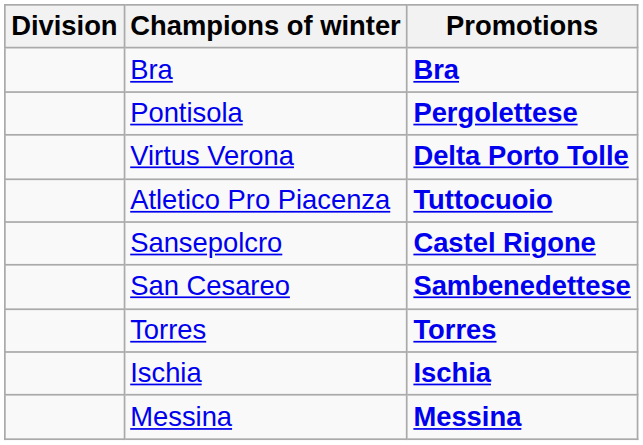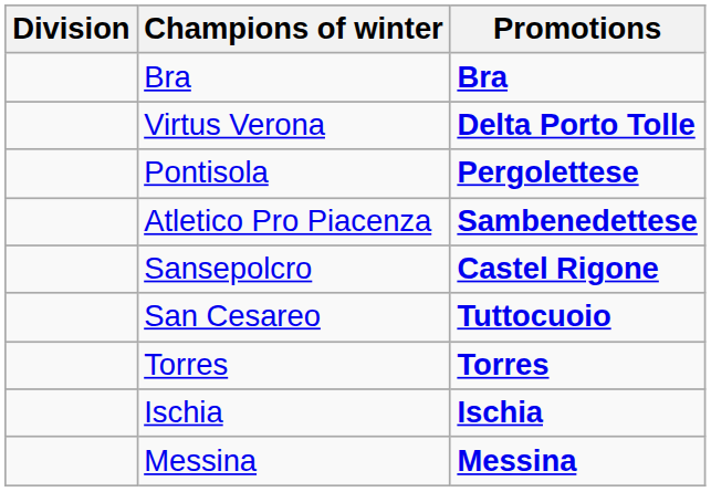rows swapped: Pontisola <-> Virtus Verona
Atletico Pro Piacenza | Promotions: Tuttocuoio -> Sambenedettese
San Cesareo | Promotions: Sambenedettese -> Tuttocuoio
